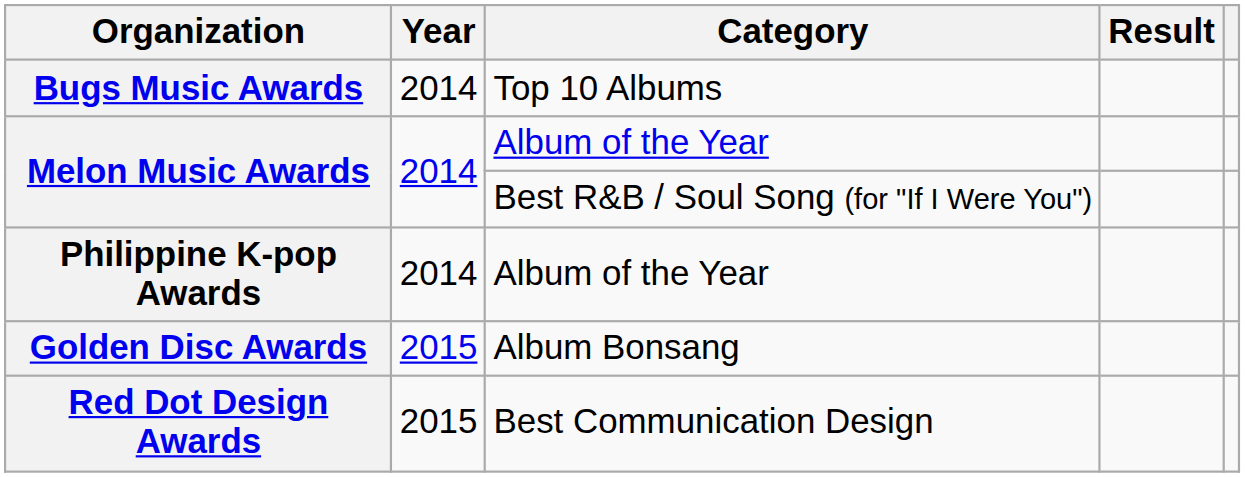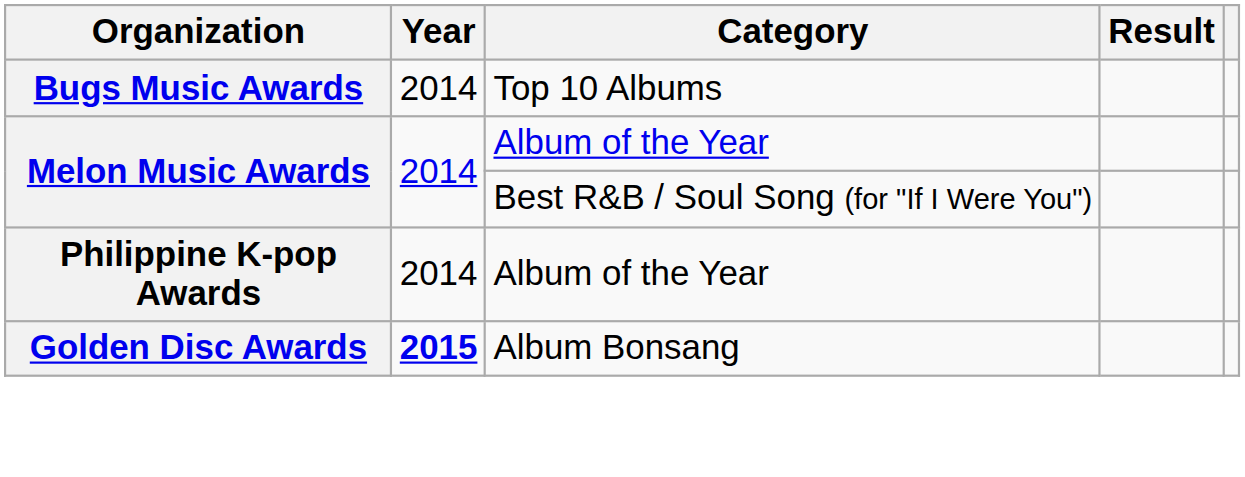Golden Disc Awards | Year: normal -> bold
- row: Red Dot Design Awards | 2015 | Best Communication Design
